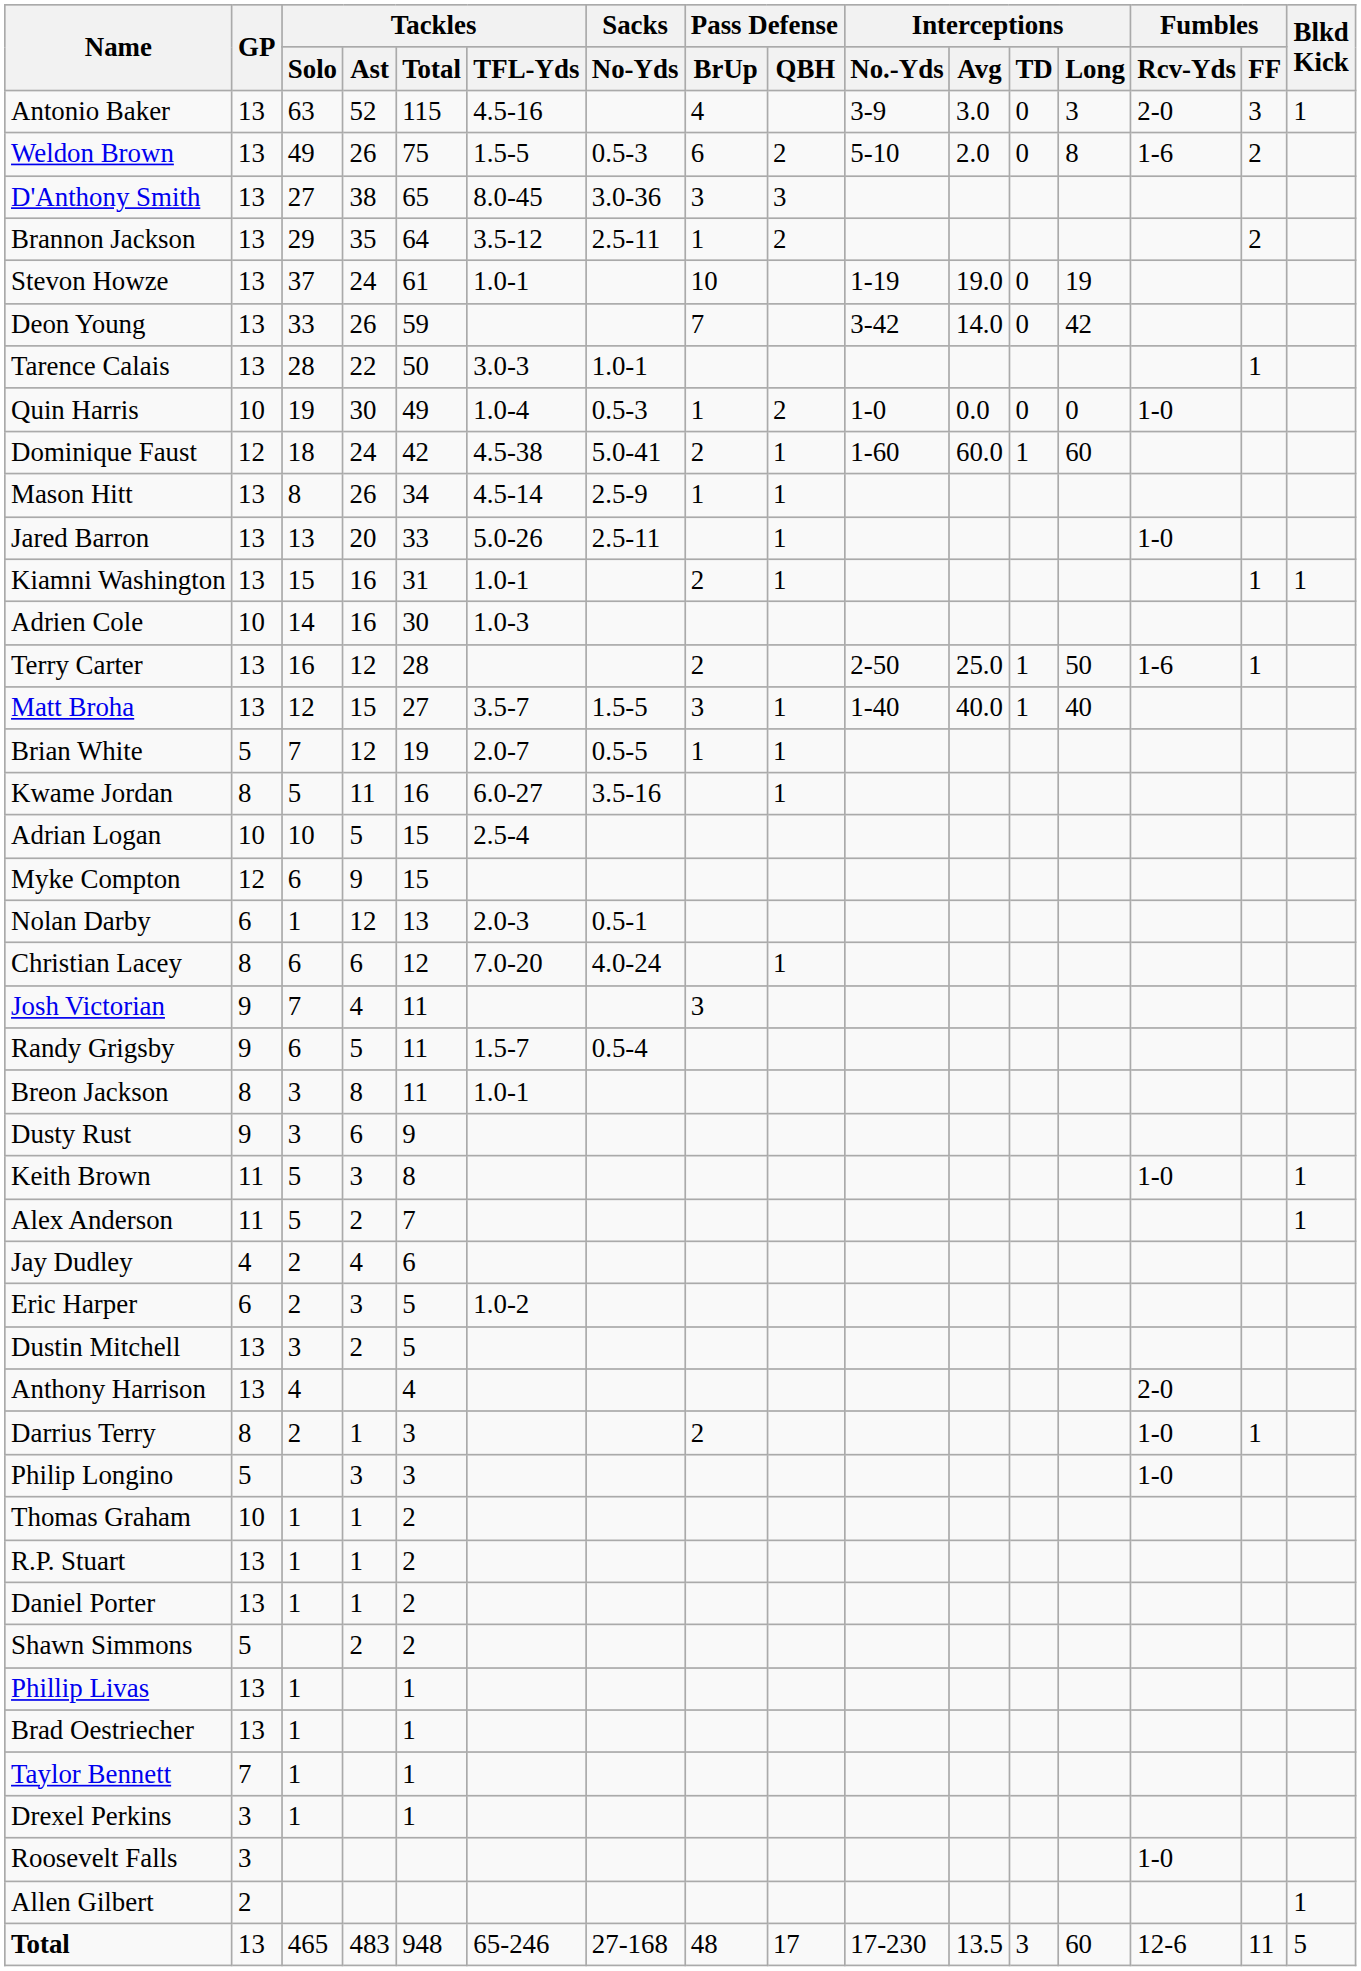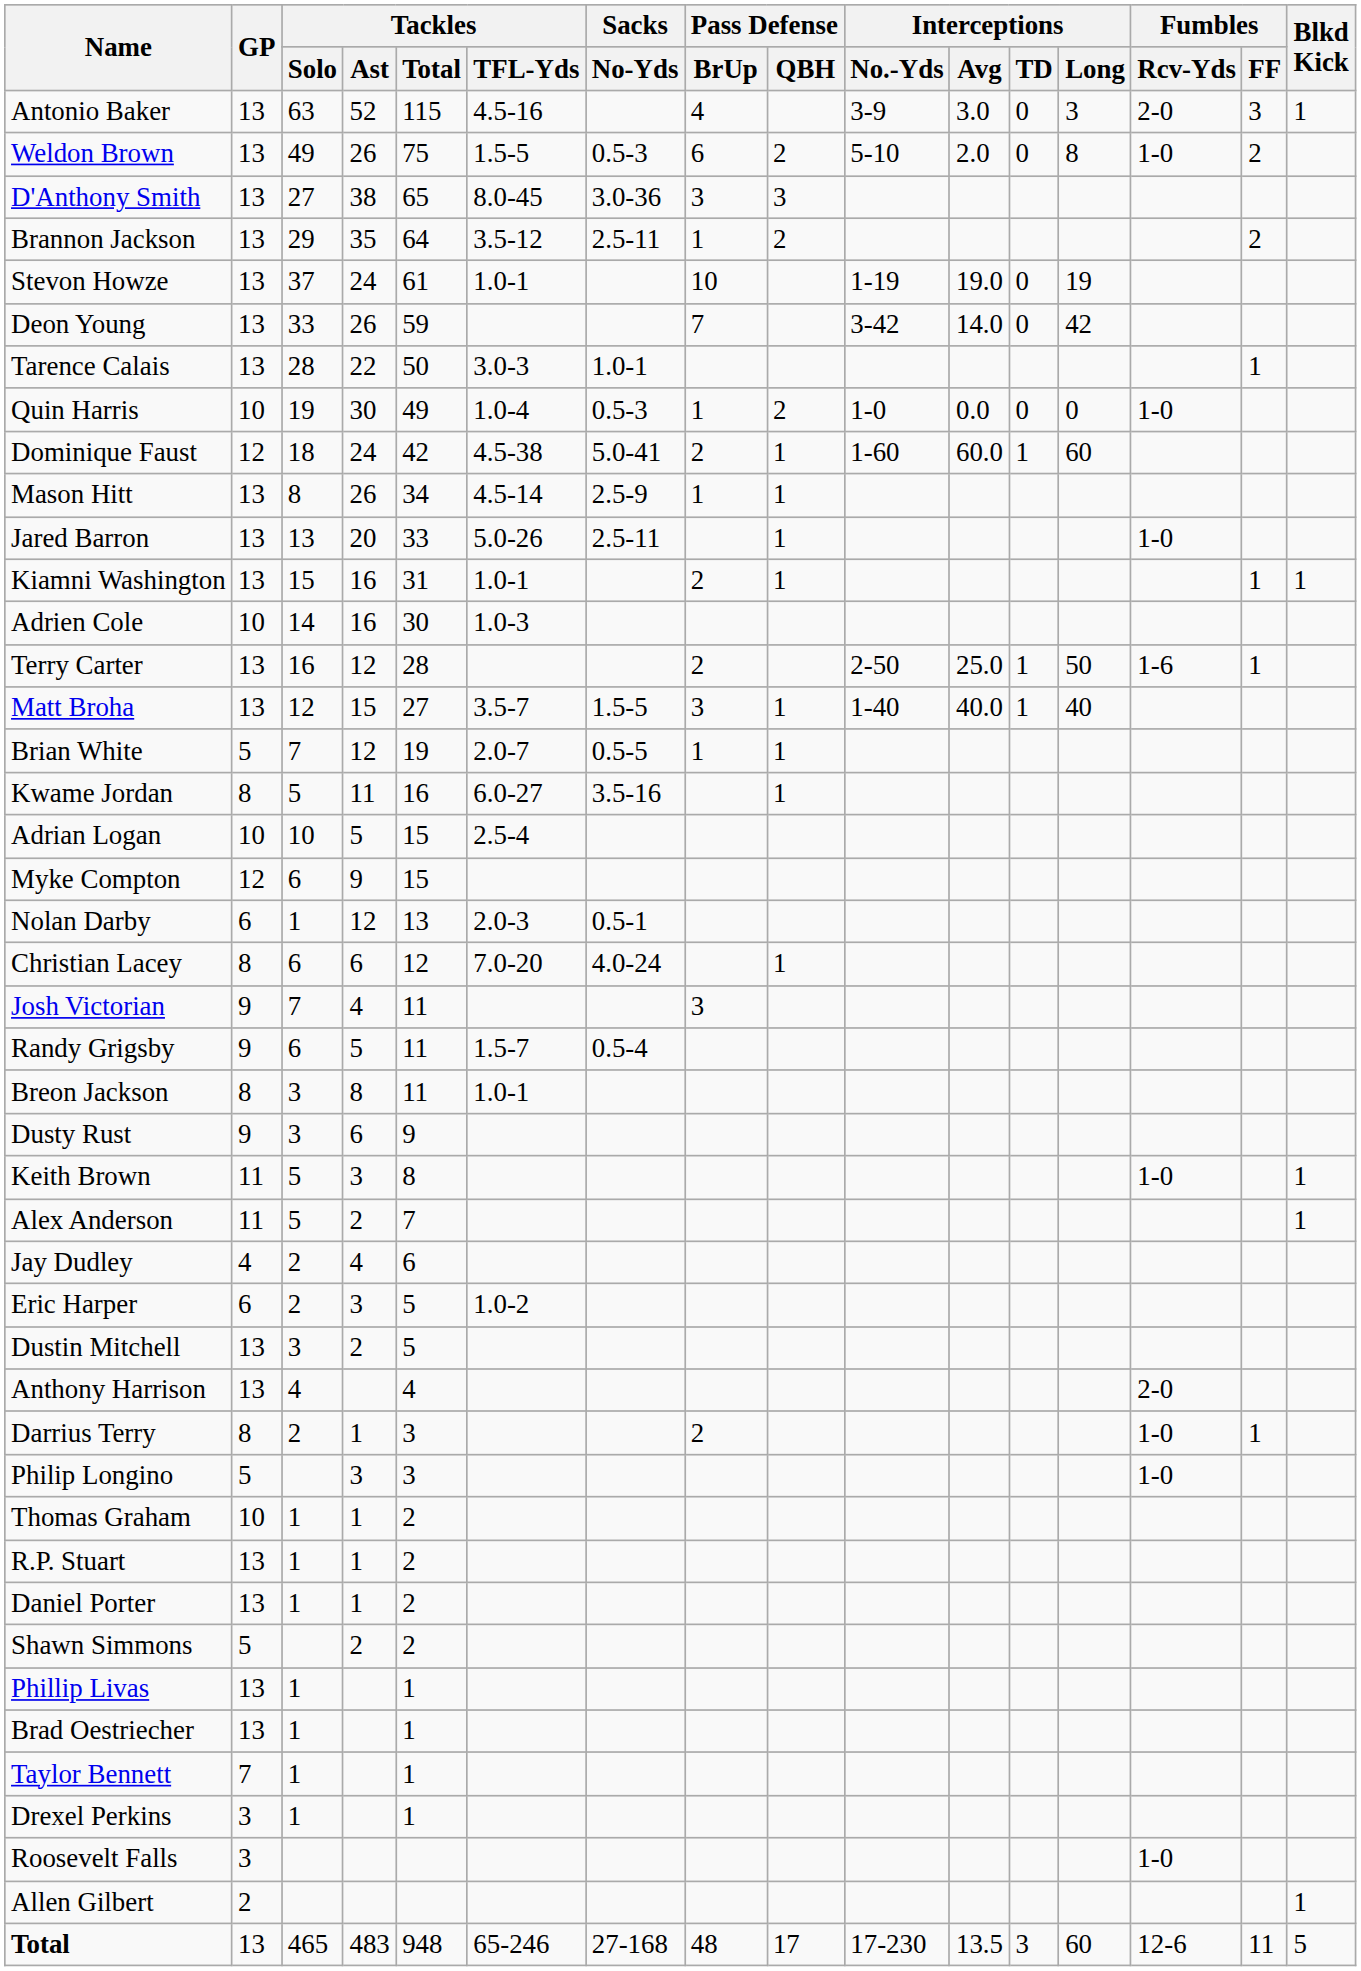Weldon Brown | Fumbles / Rcv-Yds: 1-6 -> 1-0
